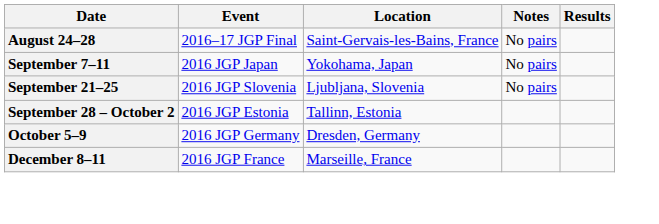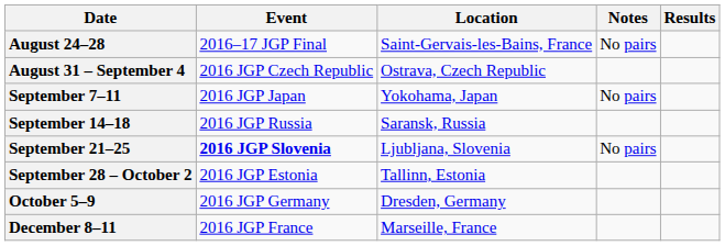+ row: August 31 – September 4 | 2016 JGP Czech Republic | Ostrava, Czech Republic
+ row: September 14–18 | 2016 JGP Russia | Saransk, Russia
September 21–25 | Event: normal -> bold
